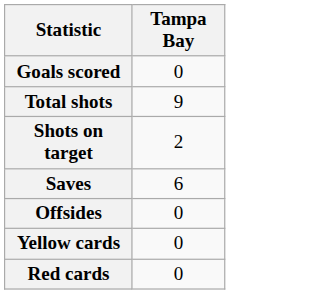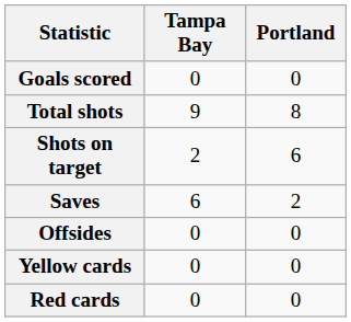+ column: Portland | 0 | 8 | 6 | 2 | 0 | 0 | 0
